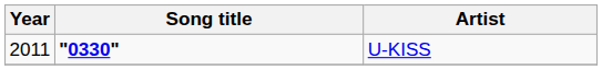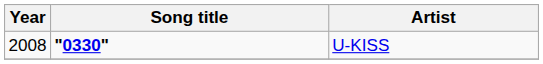U-KISS | Year: 2011 -> 2008
